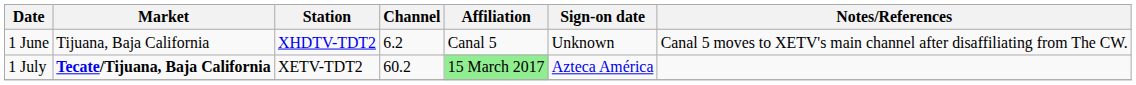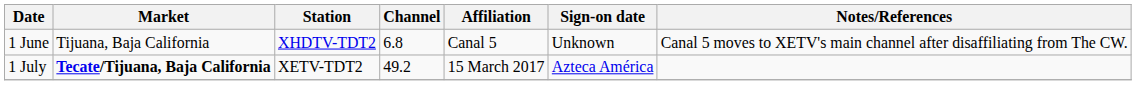1 June | Channel: 6.2 -> 6.8
1 July | Channel: 60.2 -> 49.2
1 July | Affiliation: lightgreen background -> no background
